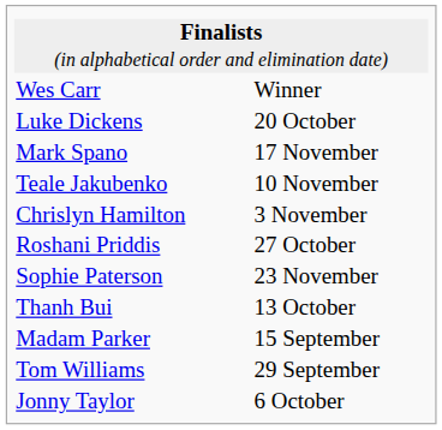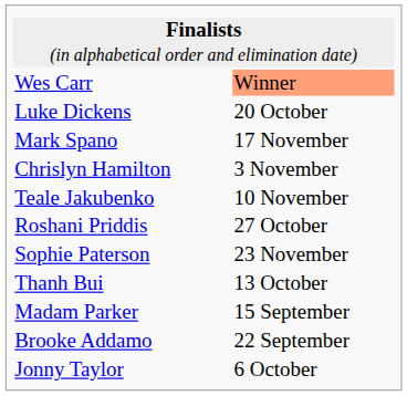Wes Carr | column 2: no background -> lightsalmon background
rows swapped: Teale Jakubenko <-> Chrislyn Hamilton
- row: Tom Williams | 29 September
+ row: Brooke Addamo | 22 September
